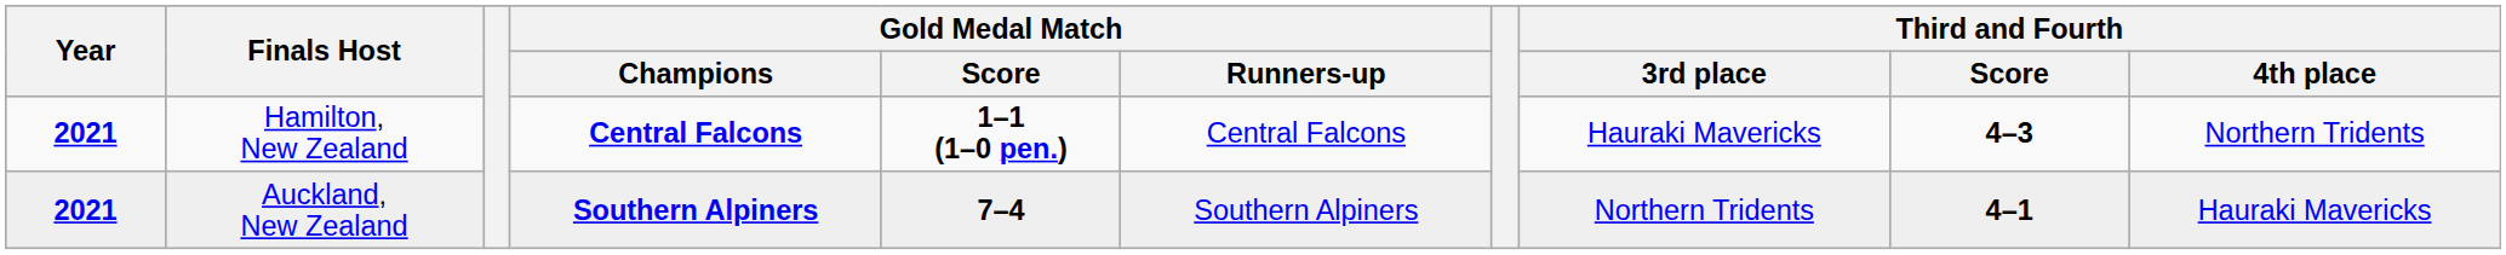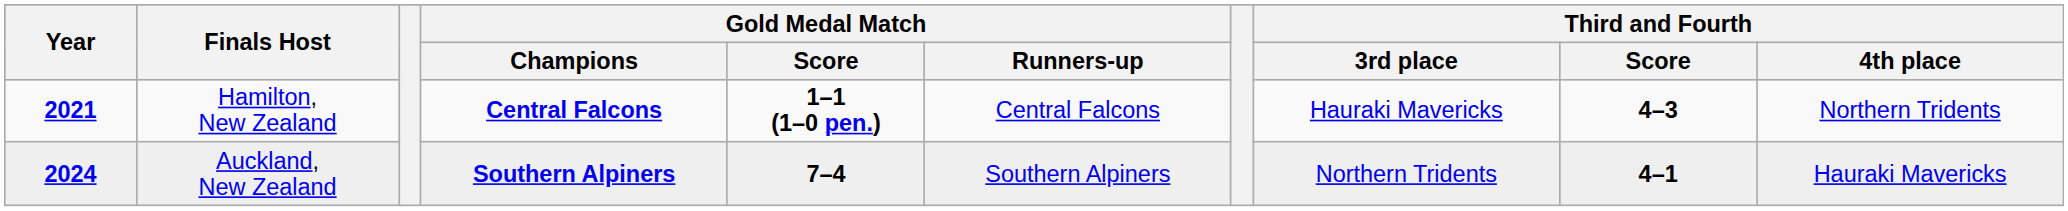Auckland, New Zealand | Year: 2021 -> 2024
